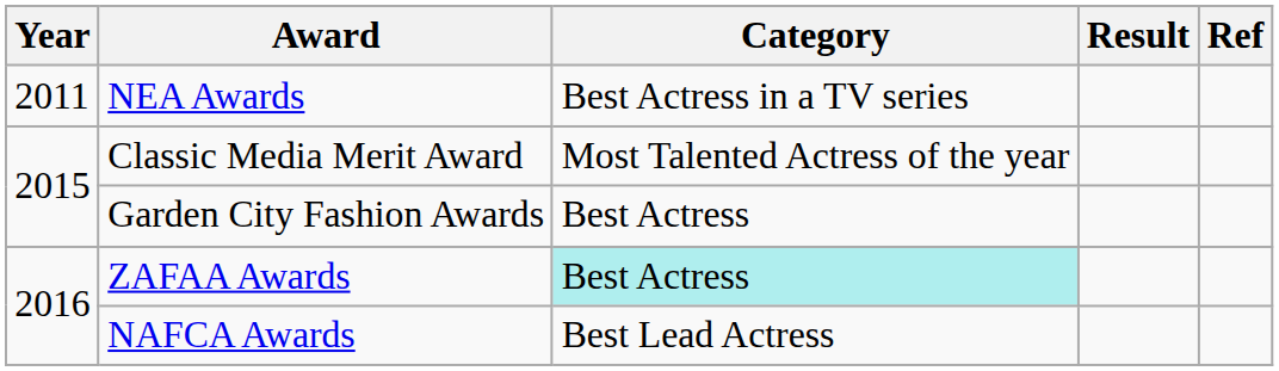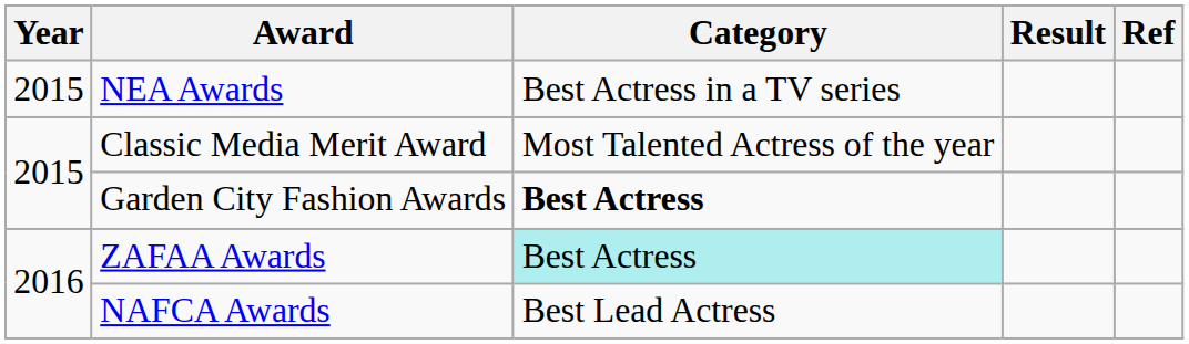NEA Awards | Year: 2011 -> 2015
Garden City Fashion Awards | Category: normal -> bold
